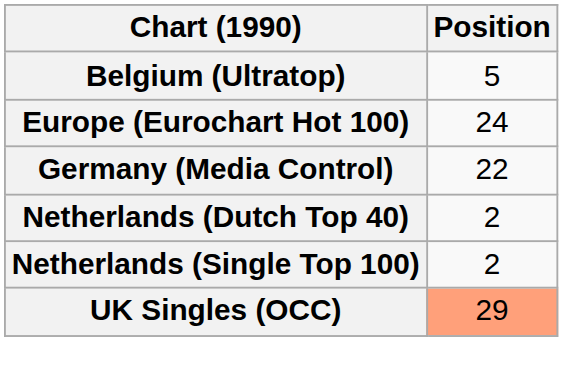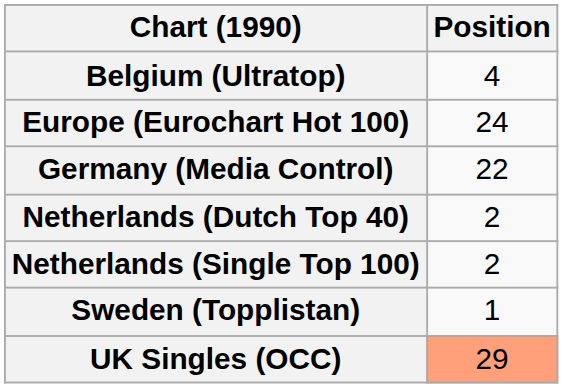Belgium (Ultratop) | Position: 5 -> 4
+ row: Sweden (Topplistan) | 1
